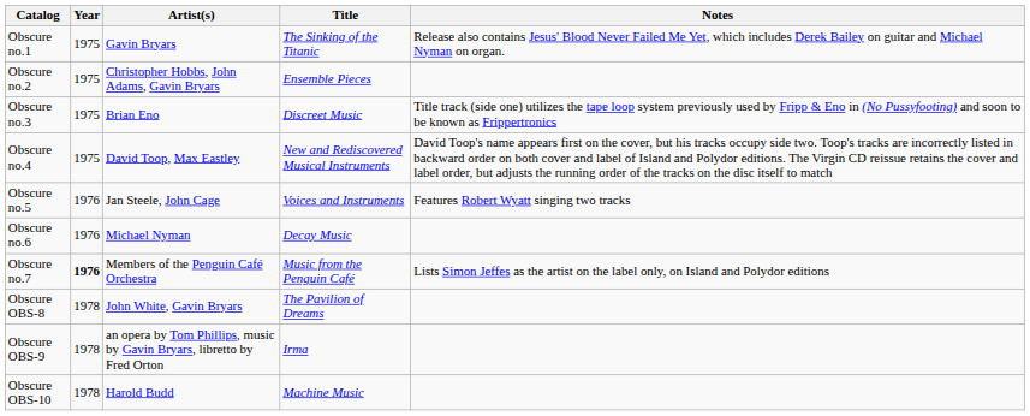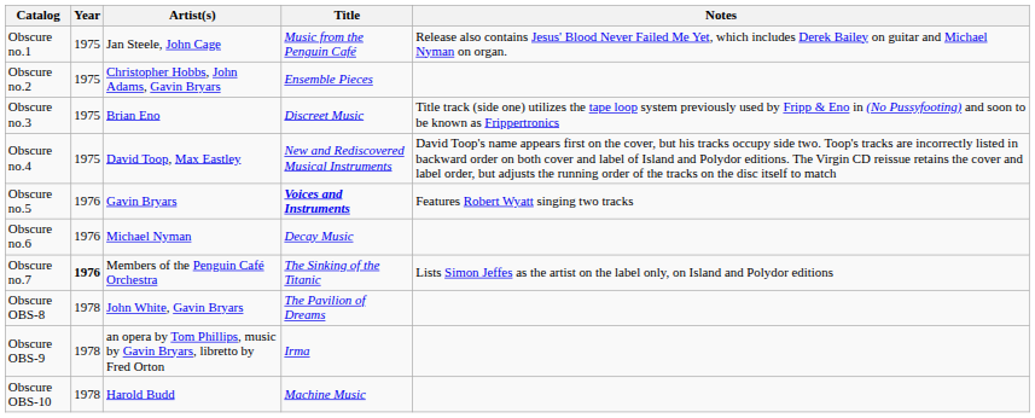Obscure no.1 | Artist(s): Gavin Bryars -> Jan Steele, John Cage
Obscure no.1 | Title: The Sinking of the Titanic -> Music from the Penguin Café
Obscure no.5 | Artist(s): Jan Steele, John Cage -> Gavin Bryars
Obscure no.5 | Title: normal -> bold
Obscure no.7 | Title: Music from the Penguin Café -> The Sinking of the Titanic
